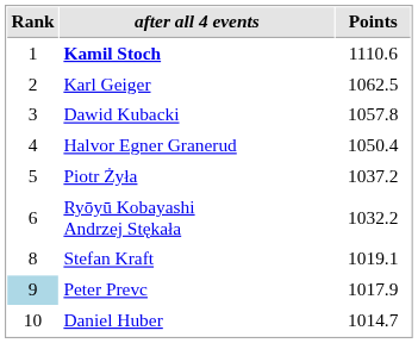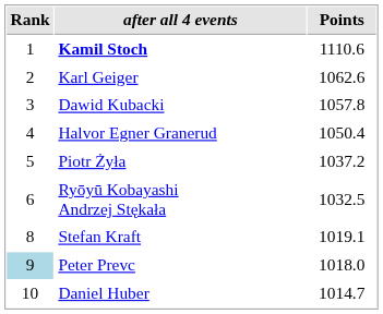Karl Geiger | Points: 1062.5 -> 1062.6
Ryōyū Kobayashi Andrzej Stękała | Points: 1032.2 -> 1032.5
Peter Prevc | Points: 1017.9 -> 1018.0
